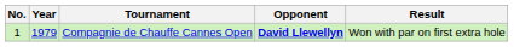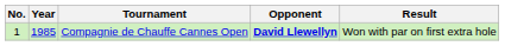Compagnie de Chauffe Cannes Open | Year: 1979 -> 1985
